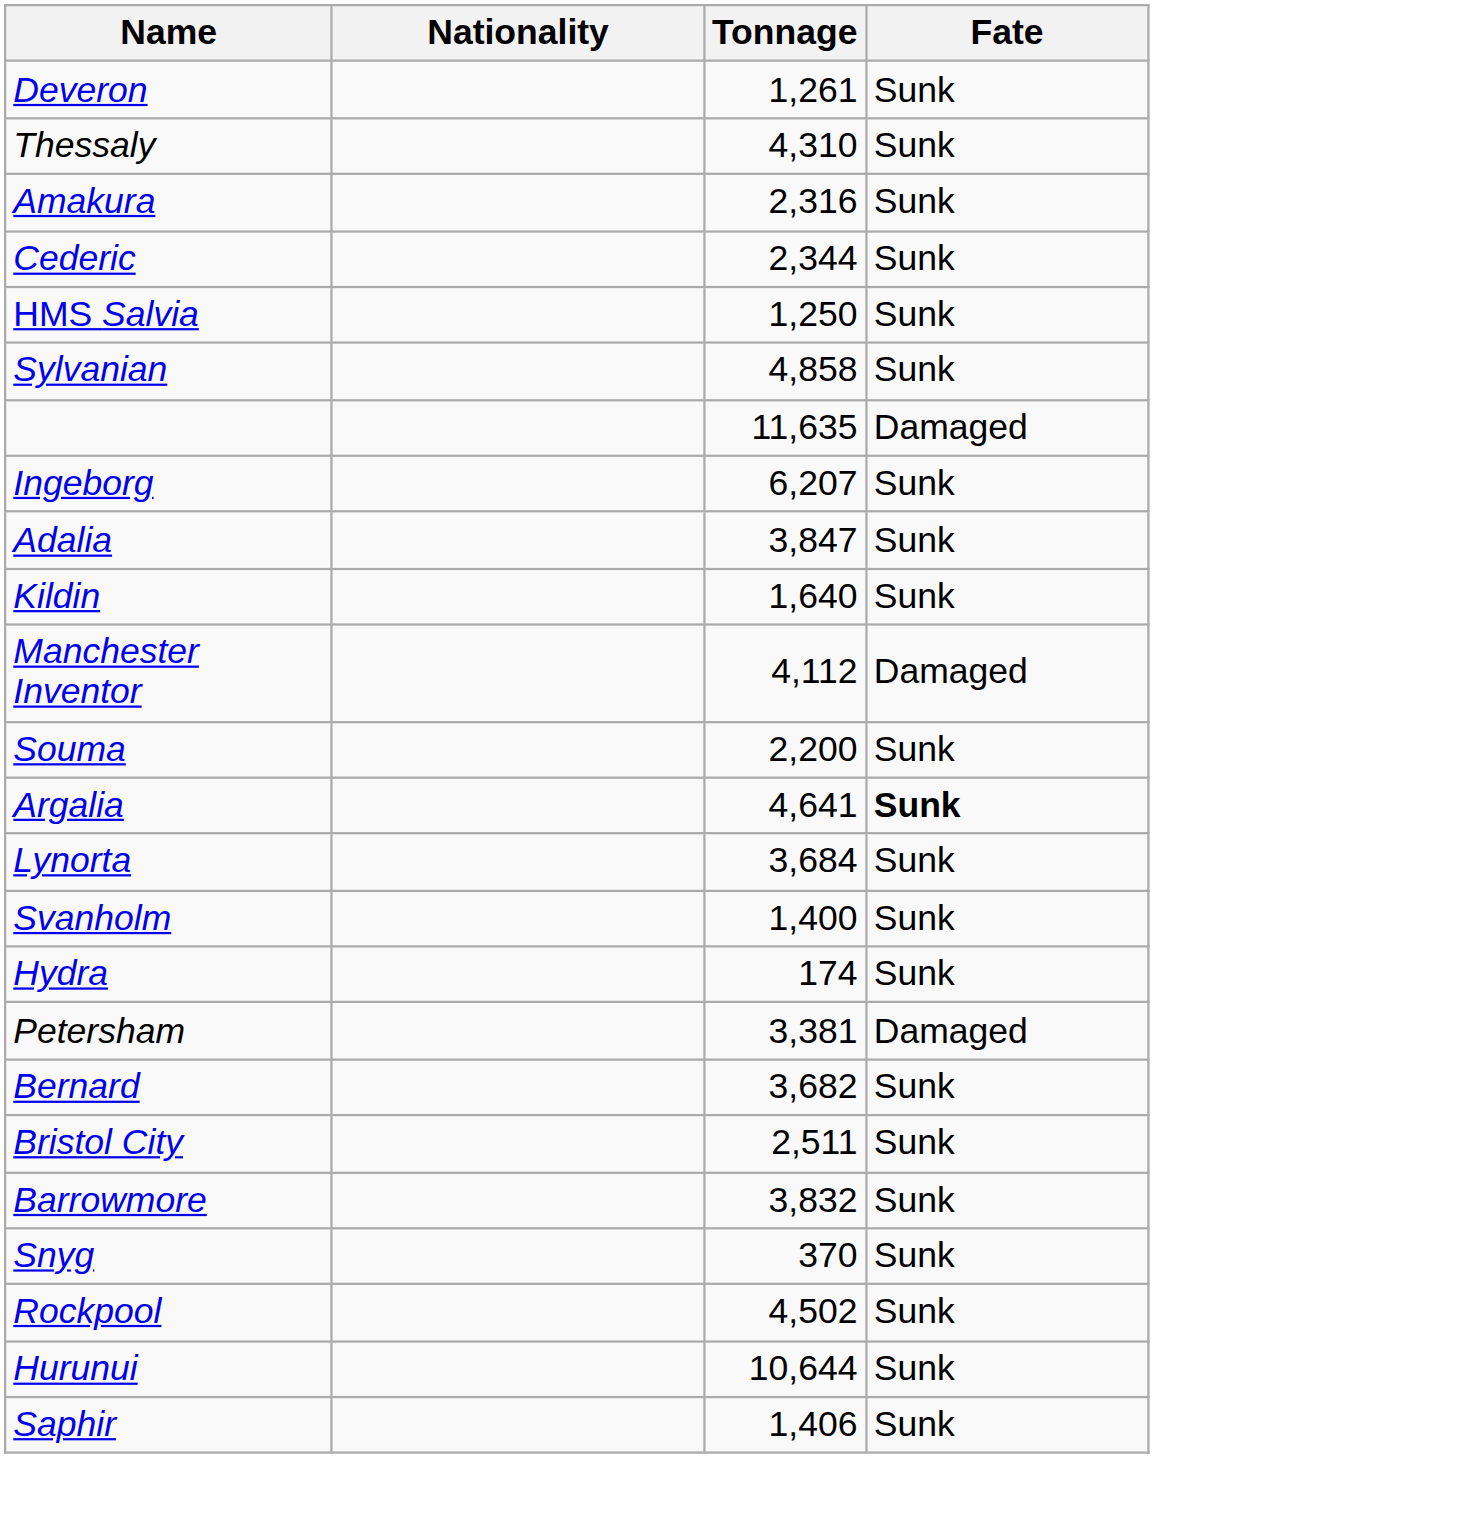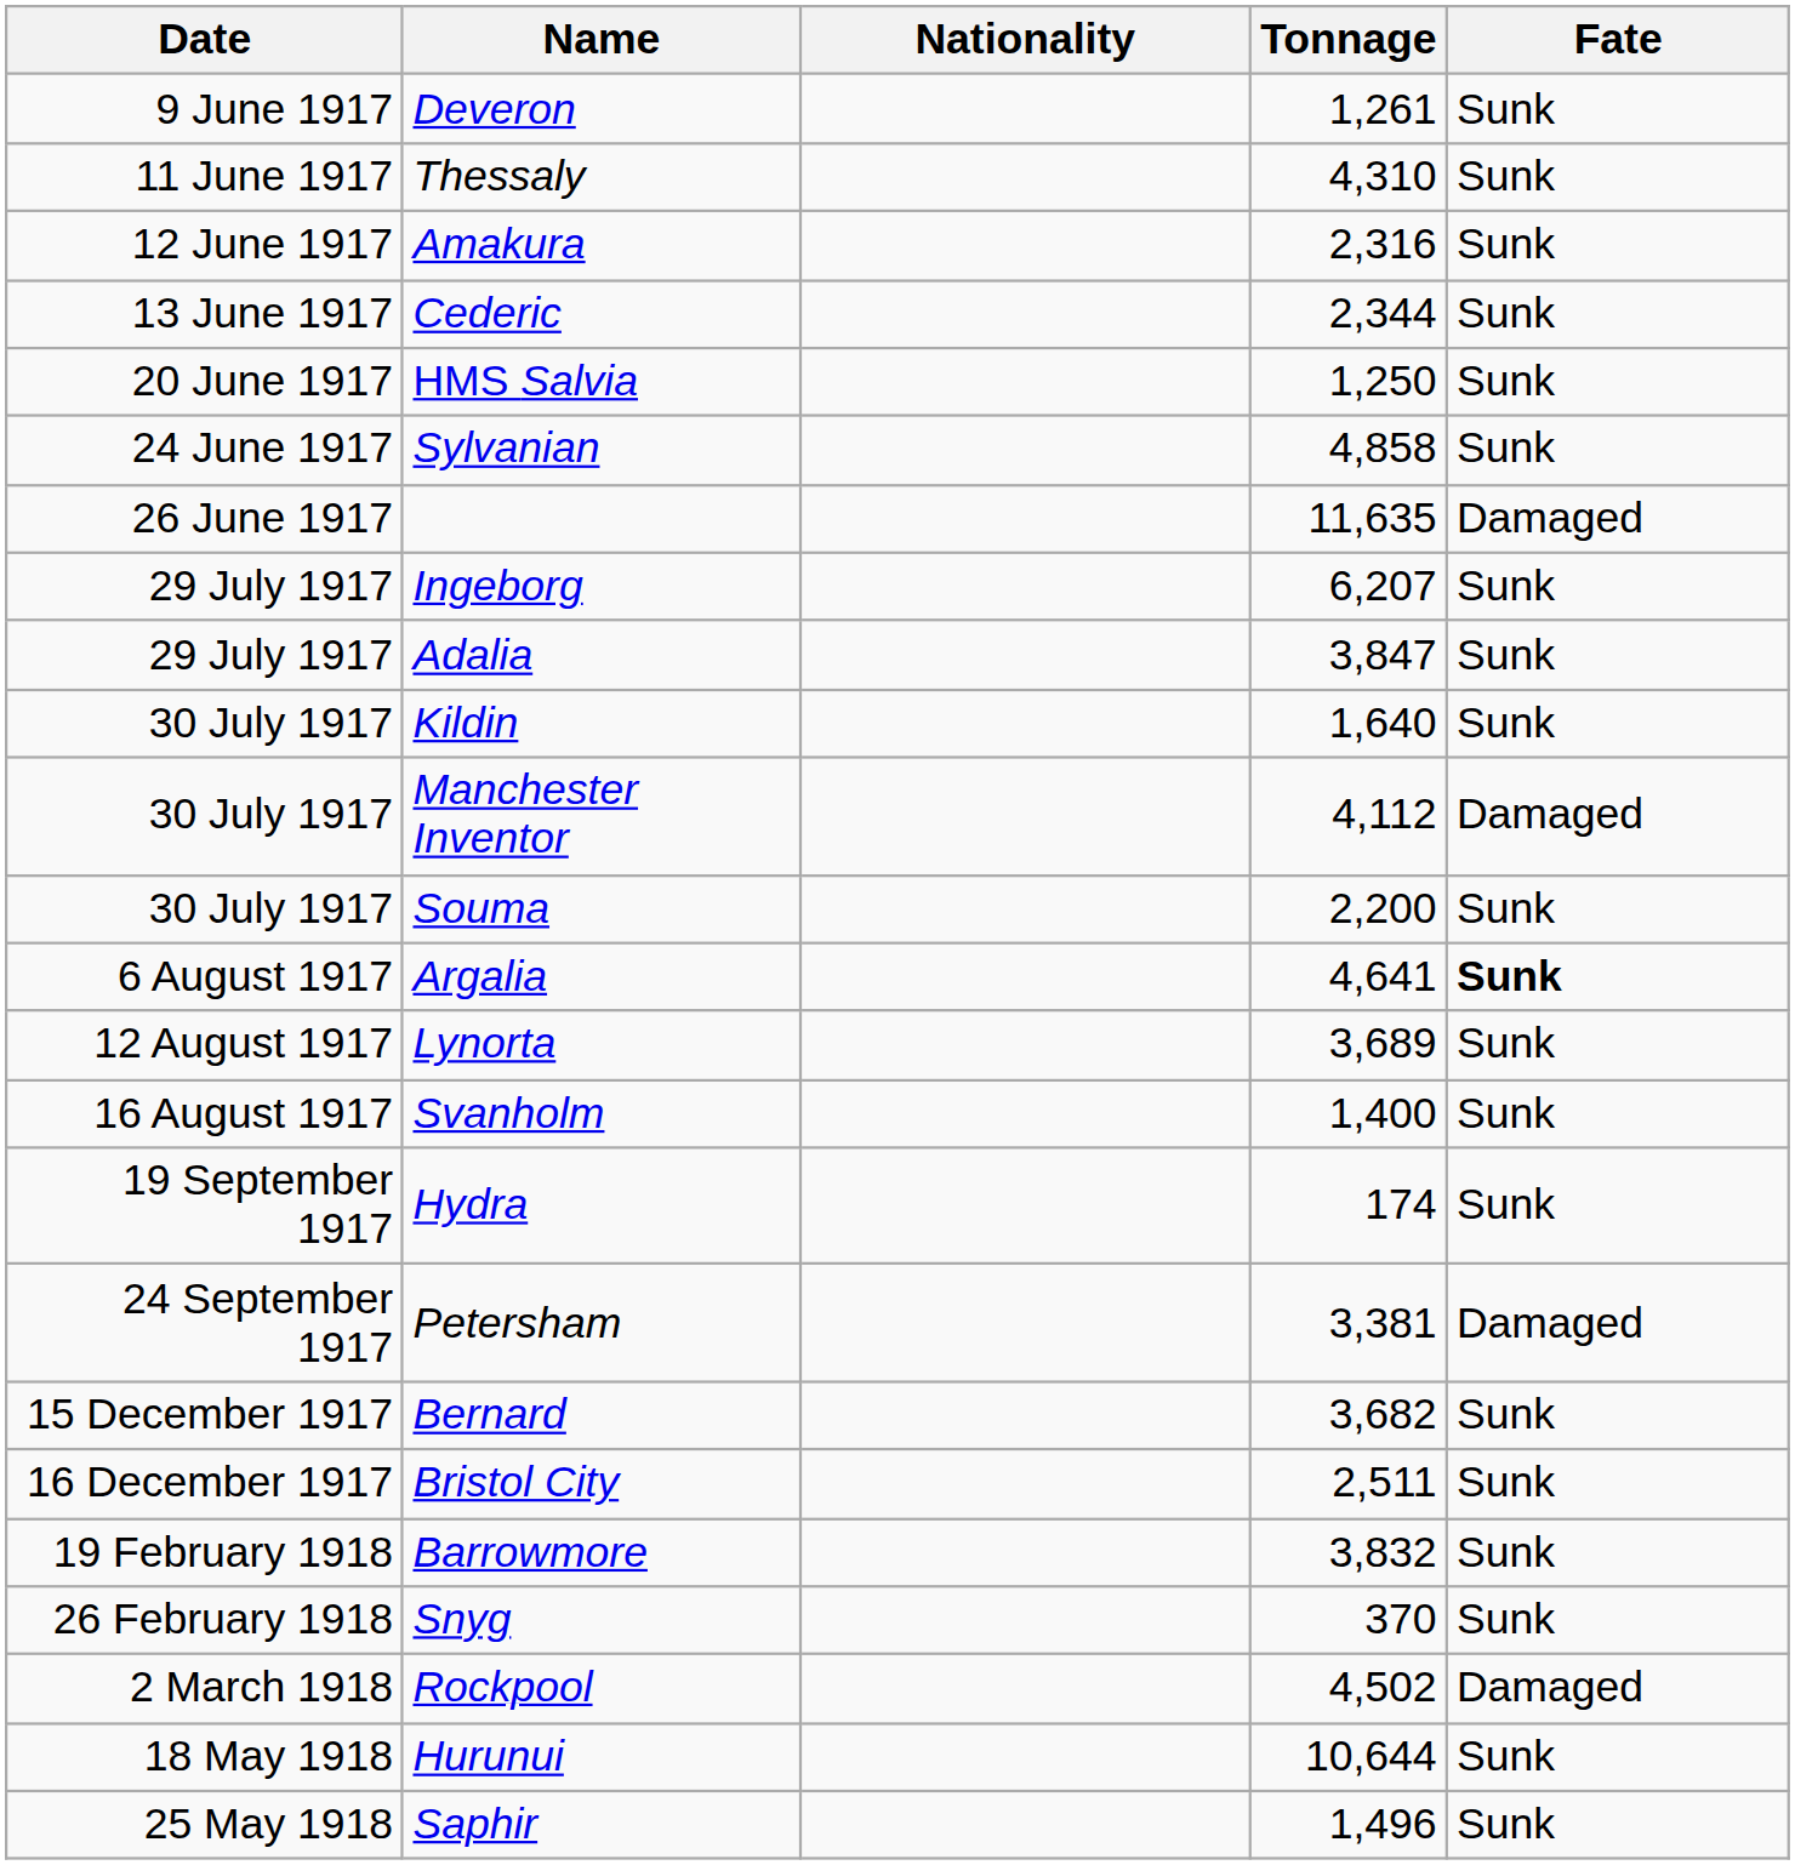+ column: Date | 9 June 1917 | 11 June 1917 | 12 June 1917 | 13 June 1917 | 20 June 1917 | 24 June 1917 | 26 June 1917 | 29 July 1917 | 29 July 1917 | 30 July 1917 | 30 July 1917 | 30 July 1917 | 6 August 1917 | 12 August 1917 | 16 August 1917 | 19 September 1917 | 24 September 1917 | 15 December 1917 | 16 December 1917 | 19 February 1918 | 26 February 1918 | 2 March 1918 | 18 May 1918 | 25 May 1918
Lynorta | Tonnage: 3,684 -> 3,689
Rockpool | Fate: Sunk -> Damaged
Saphir | Tonnage: 1,406 -> 1,496
